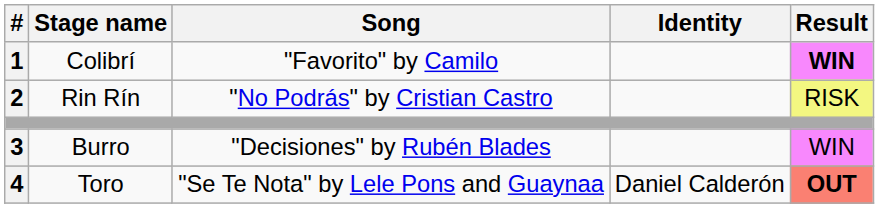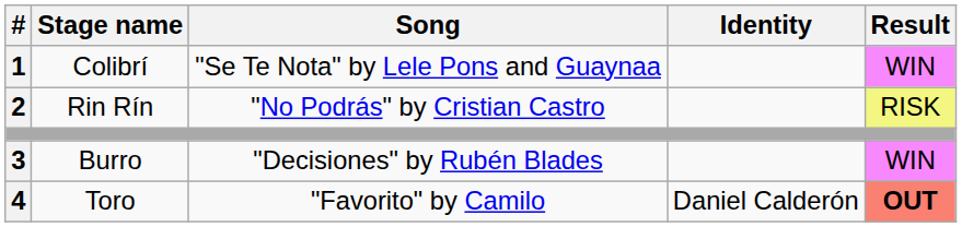Colibrí | Song: "Favorito" by Camilo -> "Se Te Nota" by Lele Pons and Guaynaa
Colibrí | Result: bold -> normal
Toro | Song: "Se Te Nota" by Lele Pons and Guaynaa -> "Favorito" by Camilo
